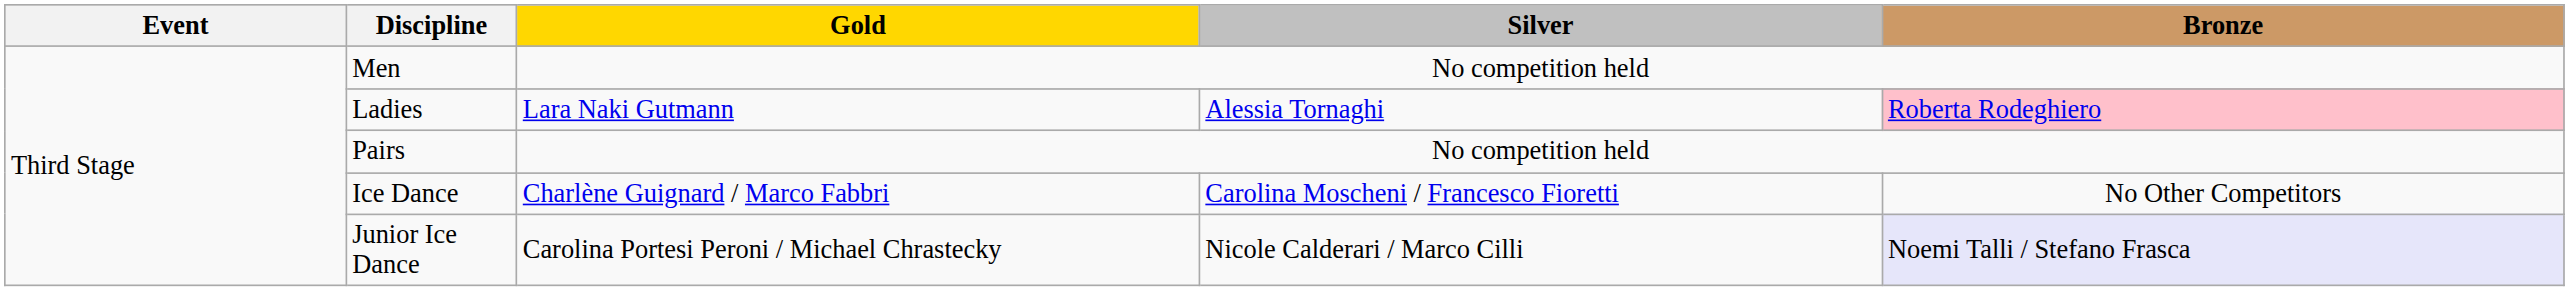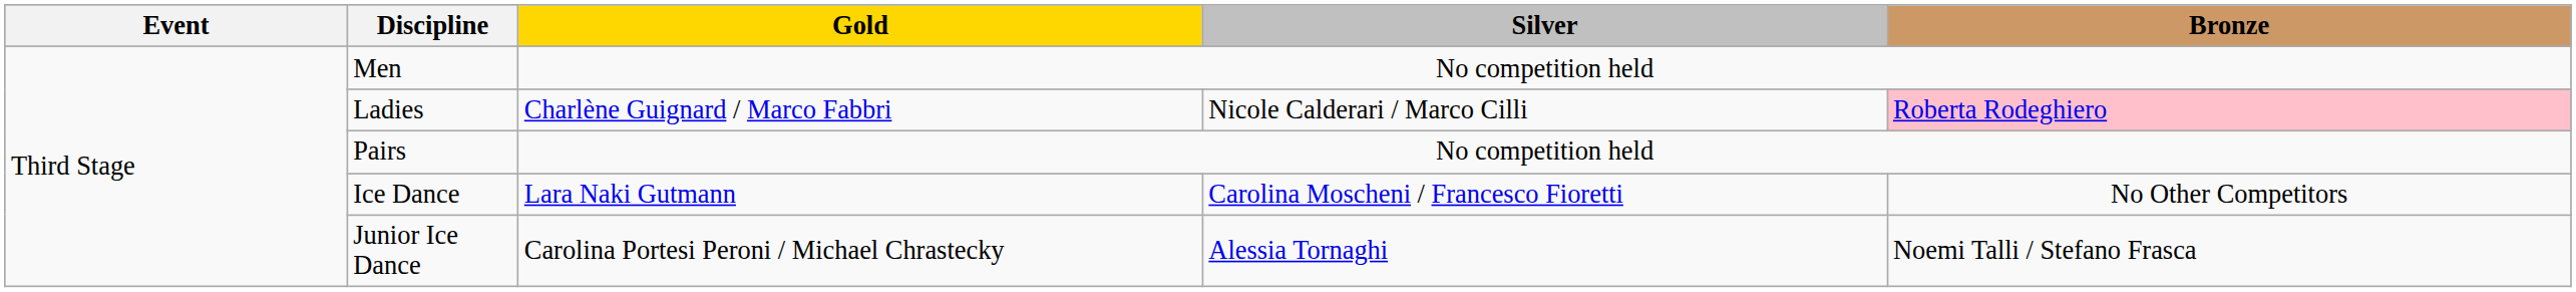Ladies | Gold: Lara Naki Gutmann -> Charlène Guignard / Marco Fabbri
Ladies | Silver: Alessia Tornaghi -> Nicole Calderari / Marco Cilli
Ice Dance | Gold: Charlène Guignard / Marco Fabbri -> Lara Naki Gutmann
Junior Ice Dance | Silver: Nicole Calderari / Marco Cilli -> Alessia Tornaghi
Junior Ice Dance | Bronze: lavender background -> no background
